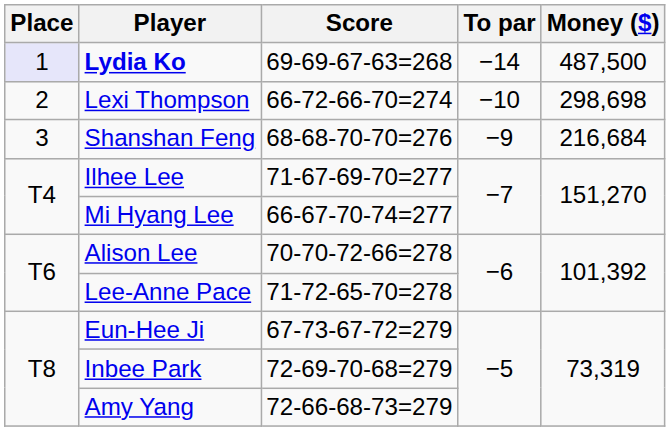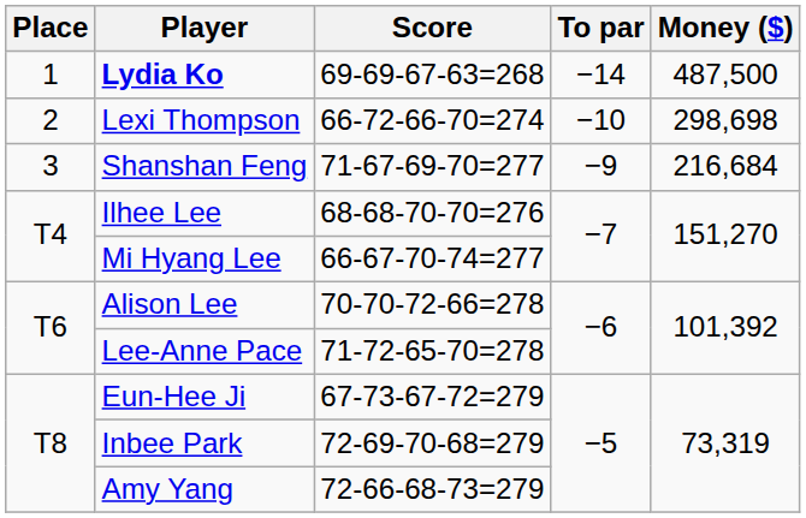Lydia Ko | Place: lavender background -> no background
Shanshan Feng | Score: 68-68-70-70=276 -> 71-67-69-70=277
Ilhee Lee | Score: 71-67-69-70=277 -> 68-68-70-70=276
